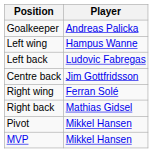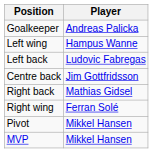rows swapped: Right back <-> Right wing
